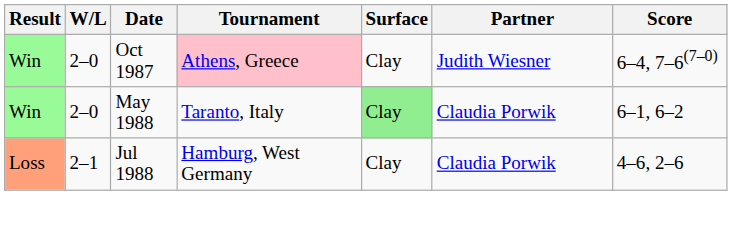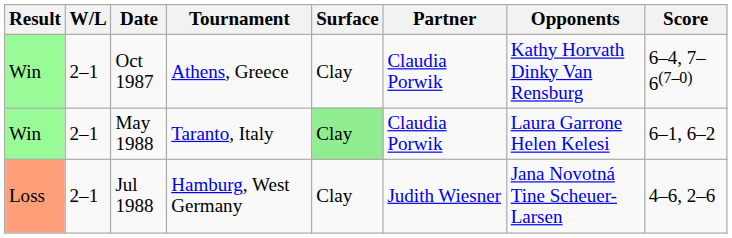+ column: Opponents | Kathy Horvath Dinky Van Rensburg | Laura Garrone Helen Kelesi | Jana Novotná Tine Scheuer-Larsen
Oct 1987 | W/L: 2–0 -> 2–1
Oct 1987 | Tournament: pink background -> no background
Oct 1987 | Partner: Judith Wiesner -> Claudia Porwik
May 1988 | W/L: 2–0 -> 2–1
Jul 1988 | Partner: Claudia Porwik -> Judith Wiesner
